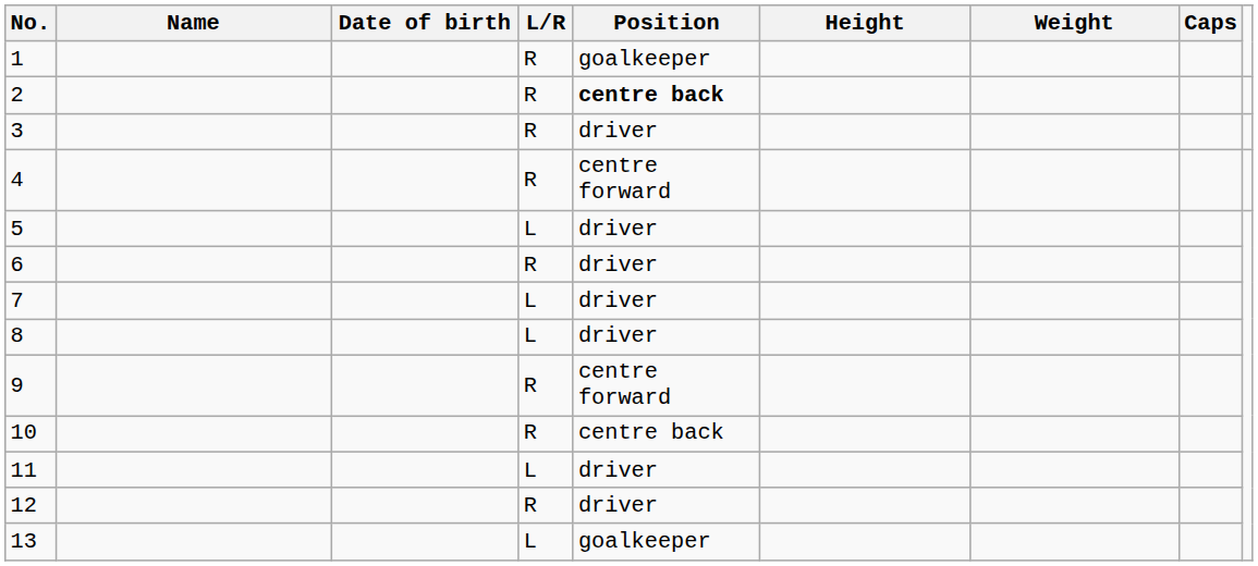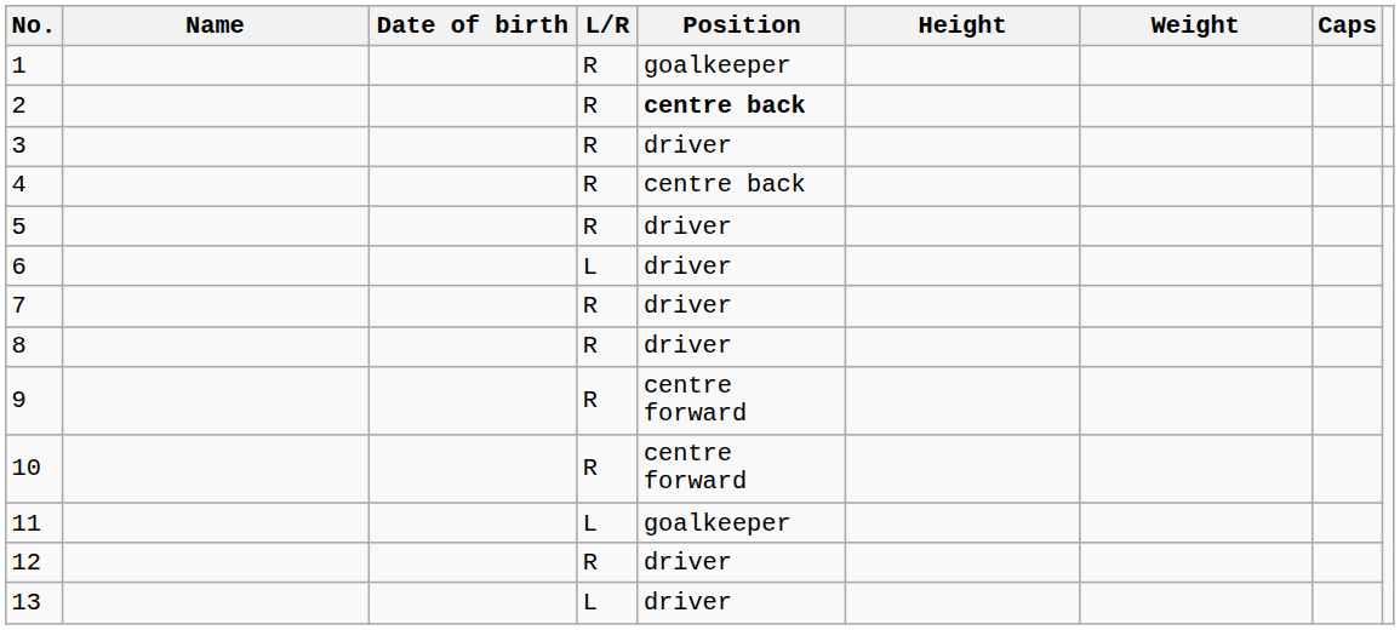4 | Position: centre forward -> centre back
5 | L/R: L -> R
6 | L/R: R -> L
7 | L/R: L -> R
8 | L/R: L -> R
10 | Position: centre back -> centre forward
11 | Position: driver -> goalkeeper
13 | Position: goalkeeper -> driver
